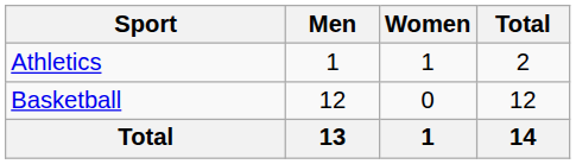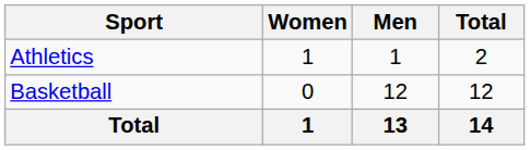columns swapped: Men <-> Women
